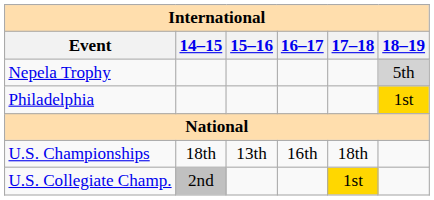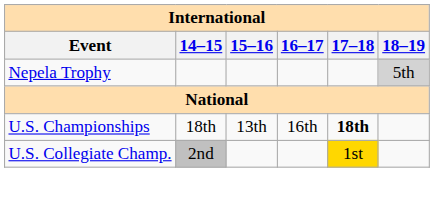- row: Philadelphia | 1st
U.S. Championships | 17–18: normal -> bold
